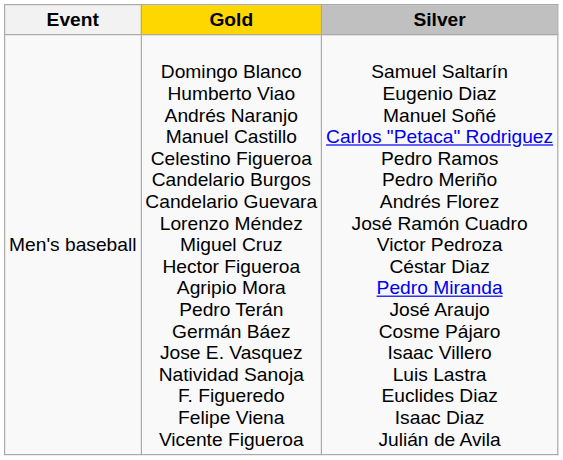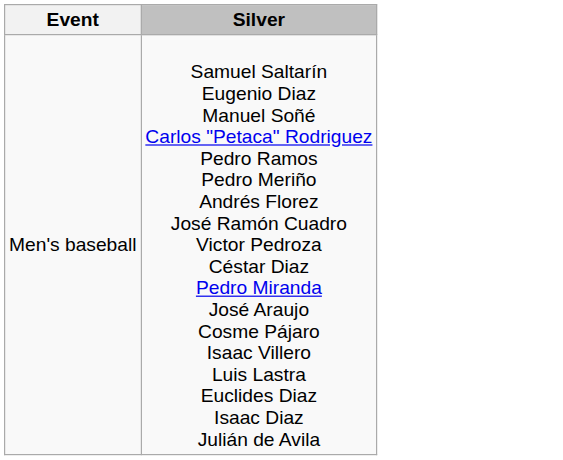- column: Gold | Domingo Blanco Humberto Viao Andrés Naranjo Manuel Castillo Celestino Figueroa Candelario Burgos Candelario Guevara Lorenzo Méndez Miguel Cruz Hector Figueroa Agripio Mora Pedro Terán Germán Báez Jose E. Vasquez Natividad Sanoja F. Figueredo Felipe Viena Vicente Figueroa
